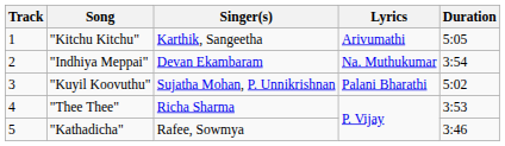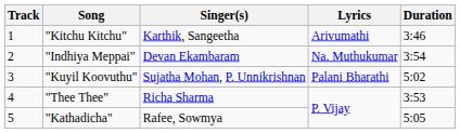"Kitchu Kitchu" | Duration: 5:05 -> 3:46
"Kathadicha" | Duration: 3:46 -> 5:05
